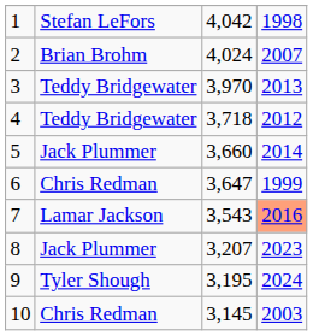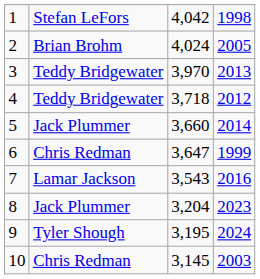2 | column 4: 2007 -> 2005
7 | column 4: lightsalmon background -> no background
8 | column 3: 3,207 -> 3,204
